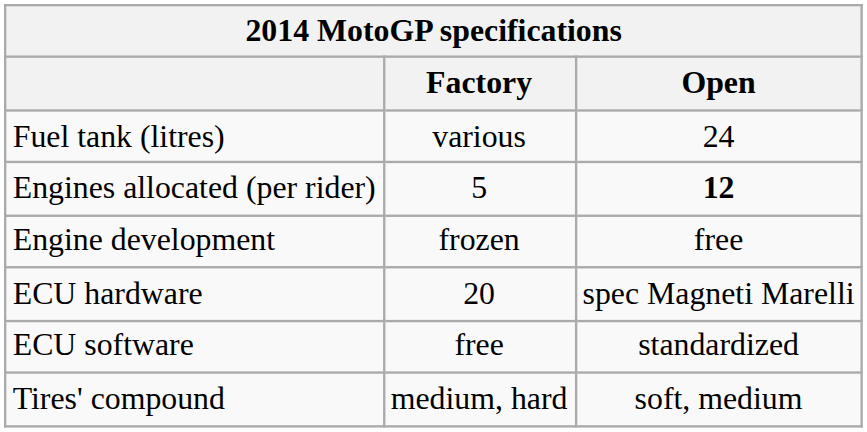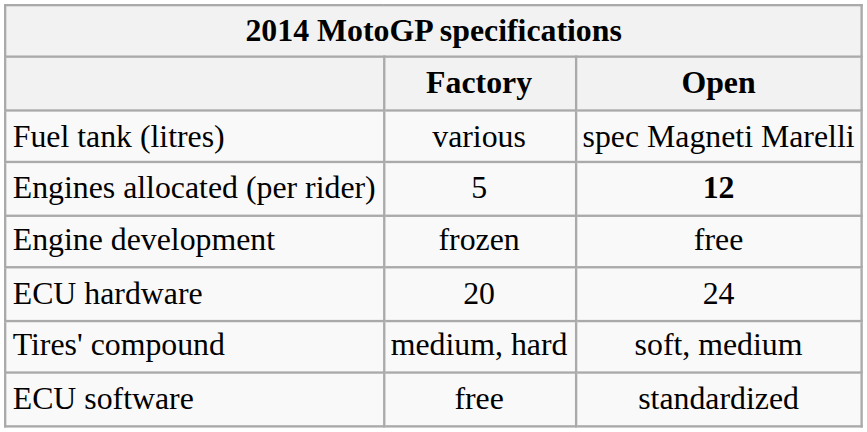Fuel tank (litres) | Open: 24 -> spec Magneti Marelli
ECU hardware | Open: spec Magneti Marelli -> 24
rows swapped: ECU software <-> Tires' compound
